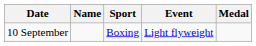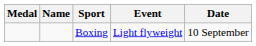columns swapped: Medal <-> Date
